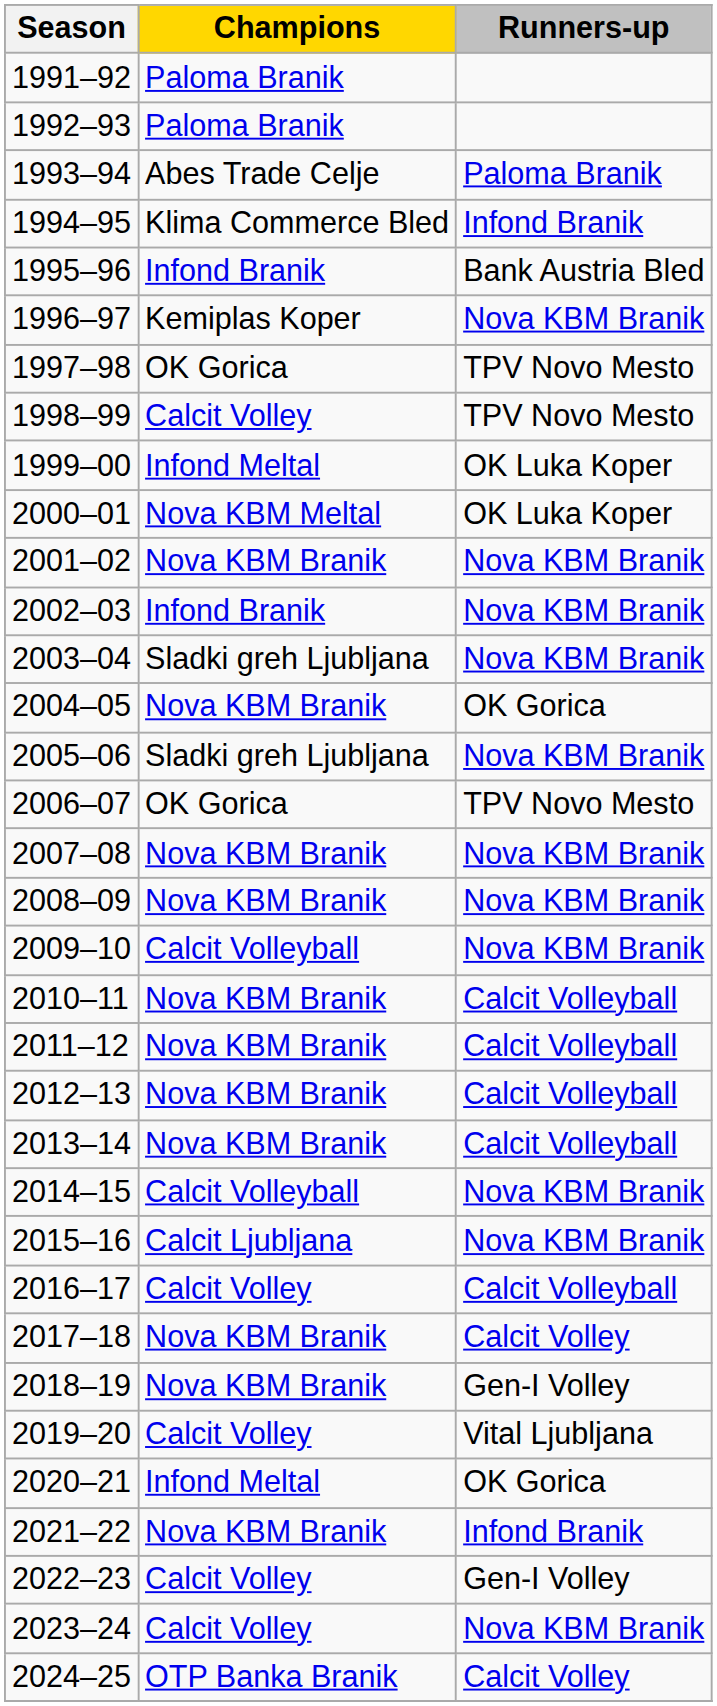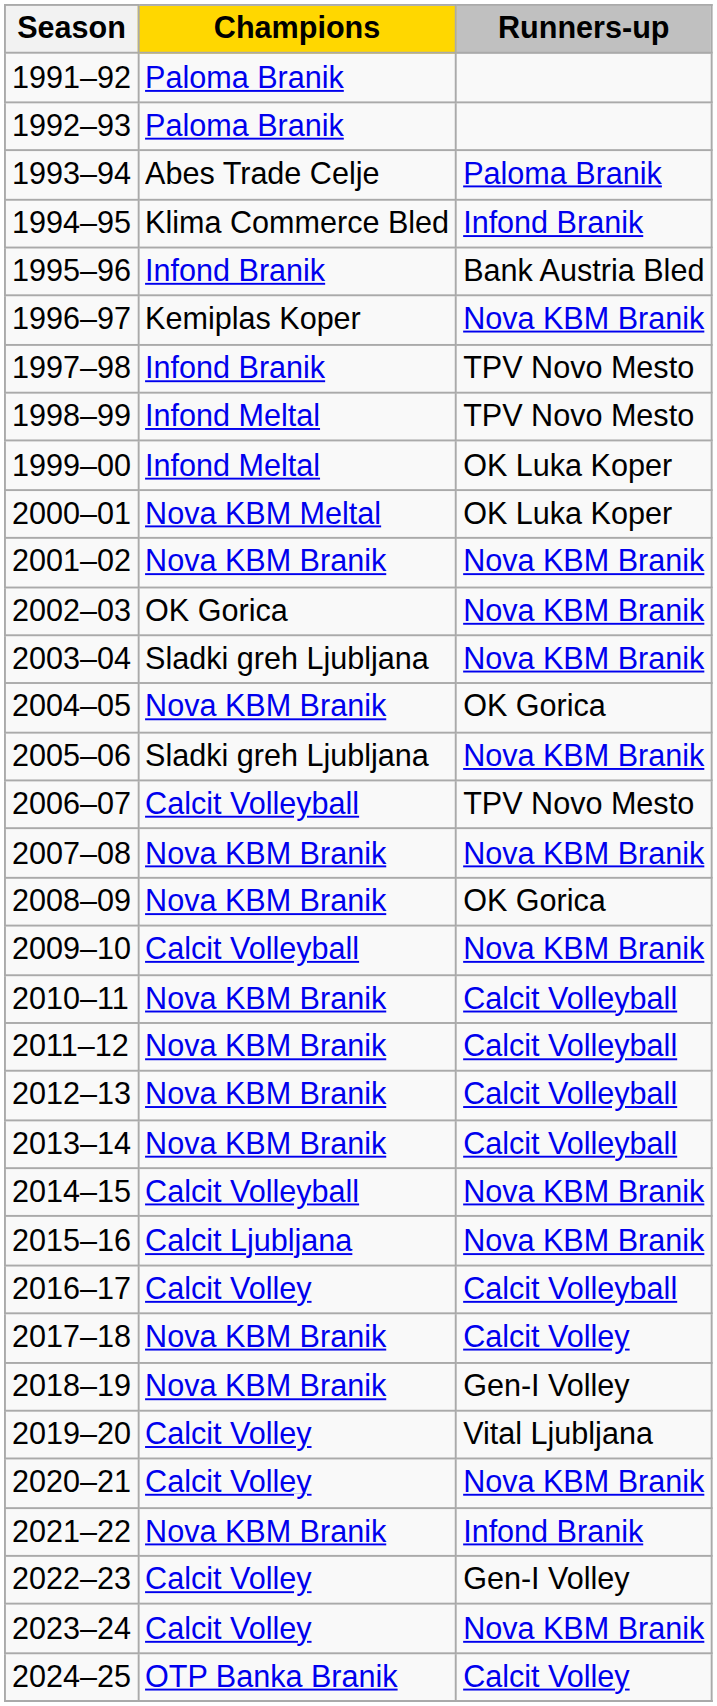1997–98 | Champions: OK Gorica -> Infond Branik
1998–99 | Champions: Calcit Volley -> Infond Meltal
2002–03 | Champions: Infond Branik -> OK Gorica
2006–07 | Champions: OK Gorica -> Calcit Volleyball
2008–09 | Runners-up: Nova KBM Branik -> OK Gorica
2020–21 | Champions: Infond Meltal -> Calcit Volley
2020–21 | Runners-up: OK Gorica -> Nova KBM Branik
